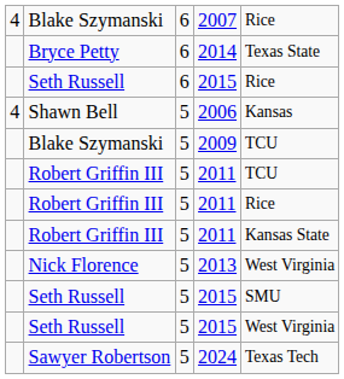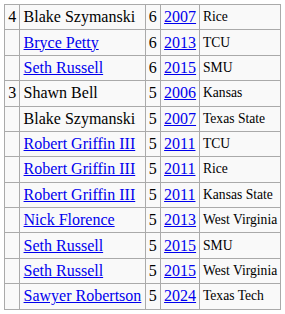Bryce Petty | column 4: 2014 -> 2013
Bryce Petty | column 5: Texas State -> TCU
Seth Russell / 6 | column 5: Rice -> SMU
Shawn Bell | column 1: 4 -> 3
Blake Szymanski / 5 | column 4: 2009 -> 2007
Blake Szymanski / 5 | column 5: TCU -> Texas State
